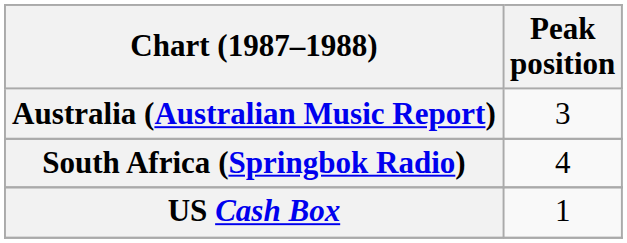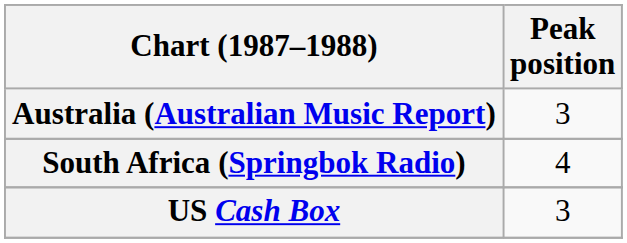US Cash Box | Peak position: 1 -> 3
